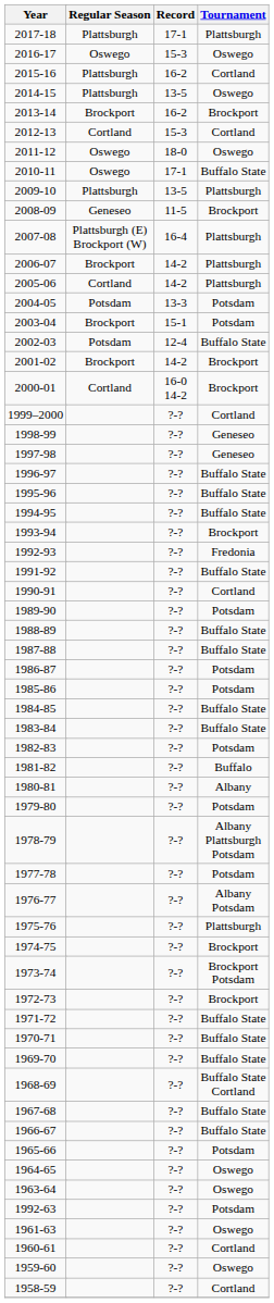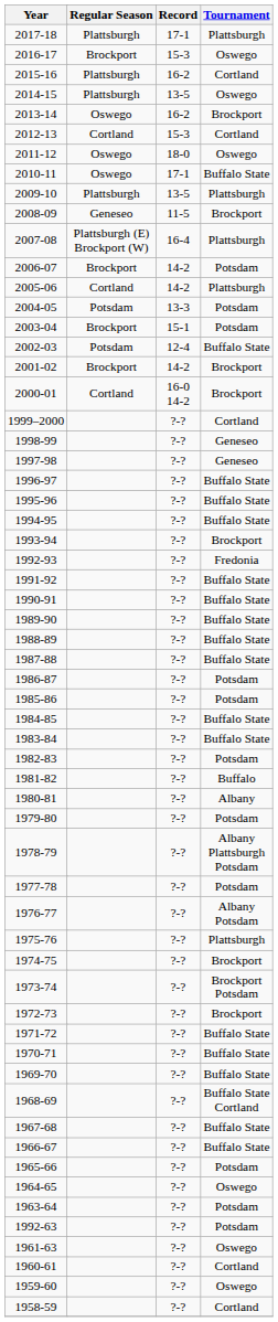2016-17 | Regular Season: Oswego -> Brockport
2013-14 | Regular Season: Brockport -> Oswego
2006-07 | Tournament: Plattsburgh -> Potsdam
1990-91 | Tournament: Cortland -> Buffalo State
1989-90 | Tournament: Potsdam -> Buffalo State
1963-64 | Tournament: Oswego -> Potsdam
